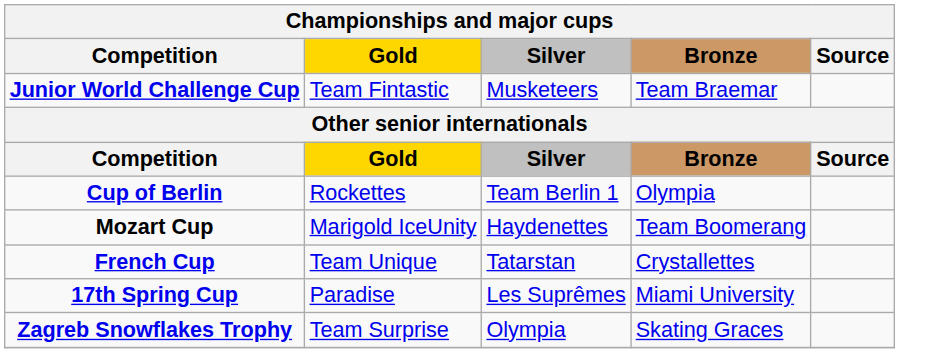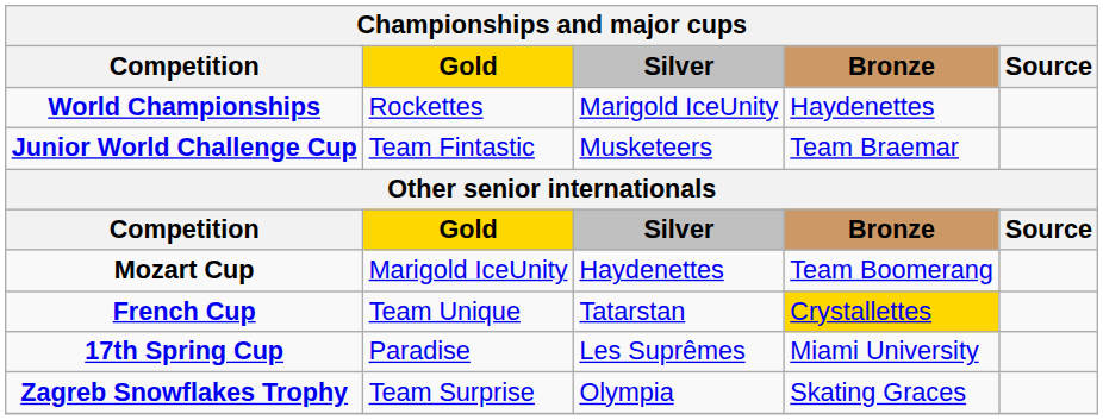+ row: World Championships | Rockettes | Marigold IceUnity | Haydenettes
- row: Cup of Berlin | Rockettes | Team Berlin 1 | Olympia
French Cup | Bronze: no background -> gold background
